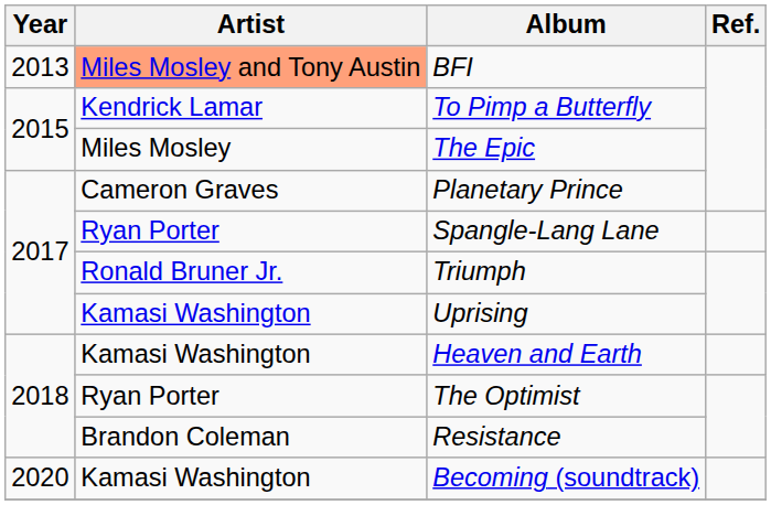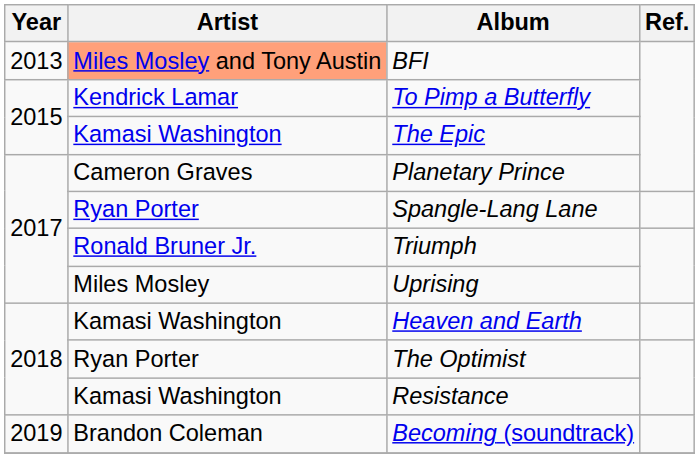The Epic | Artist: Miles Mosley -> Kamasi Washington
Uprising | Artist: Kamasi Washington -> Miles Mosley
Resistance | Artist: Brandon Coleman -> Kamasi Washington
Becoming (soundtrack) | Year: 2020 -> 2019
Becoming (soundtrack) | Artist: Kamasi Washington -> Brandon Coleman
